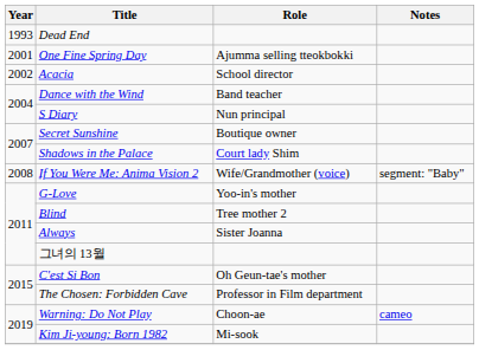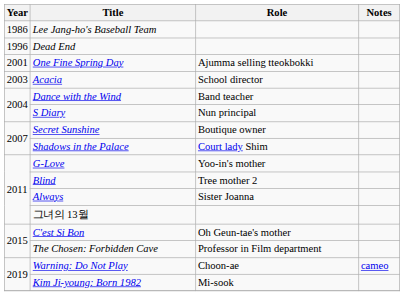+ row: 1986 | Lee Jang-ho's Baseball Team
Dead End | Year: 1993 -> 1996
Acacia | Year: 2002 -> 2003
- row: 2008 | If You Were Me: Anima Vision 2 | Wife/Grandmother (voice) | segment: "Baby"
